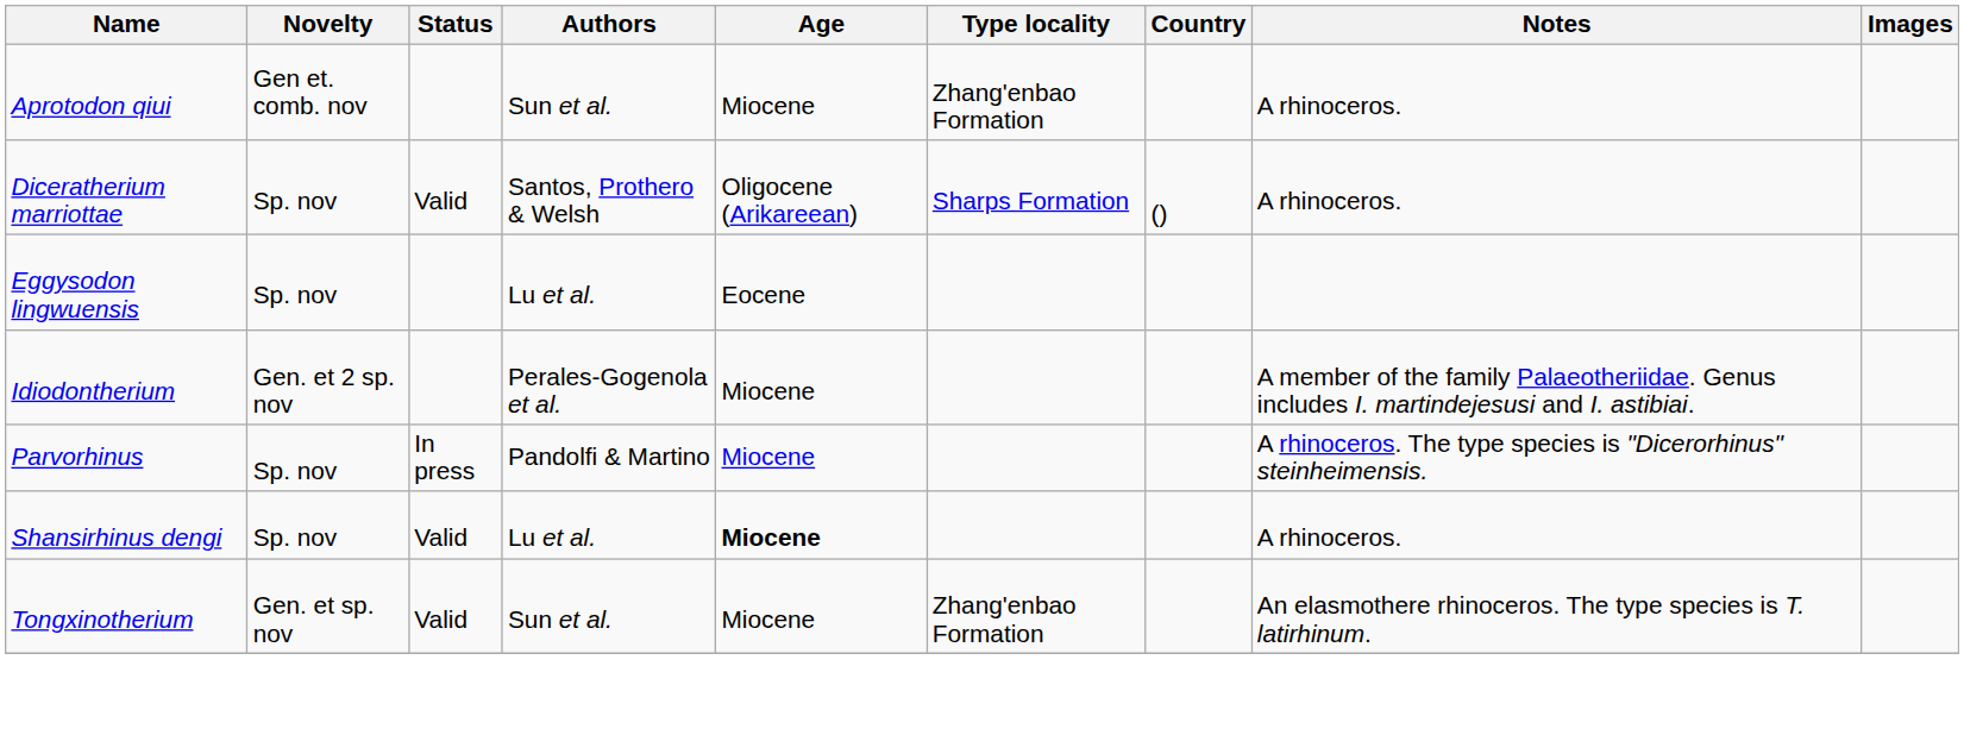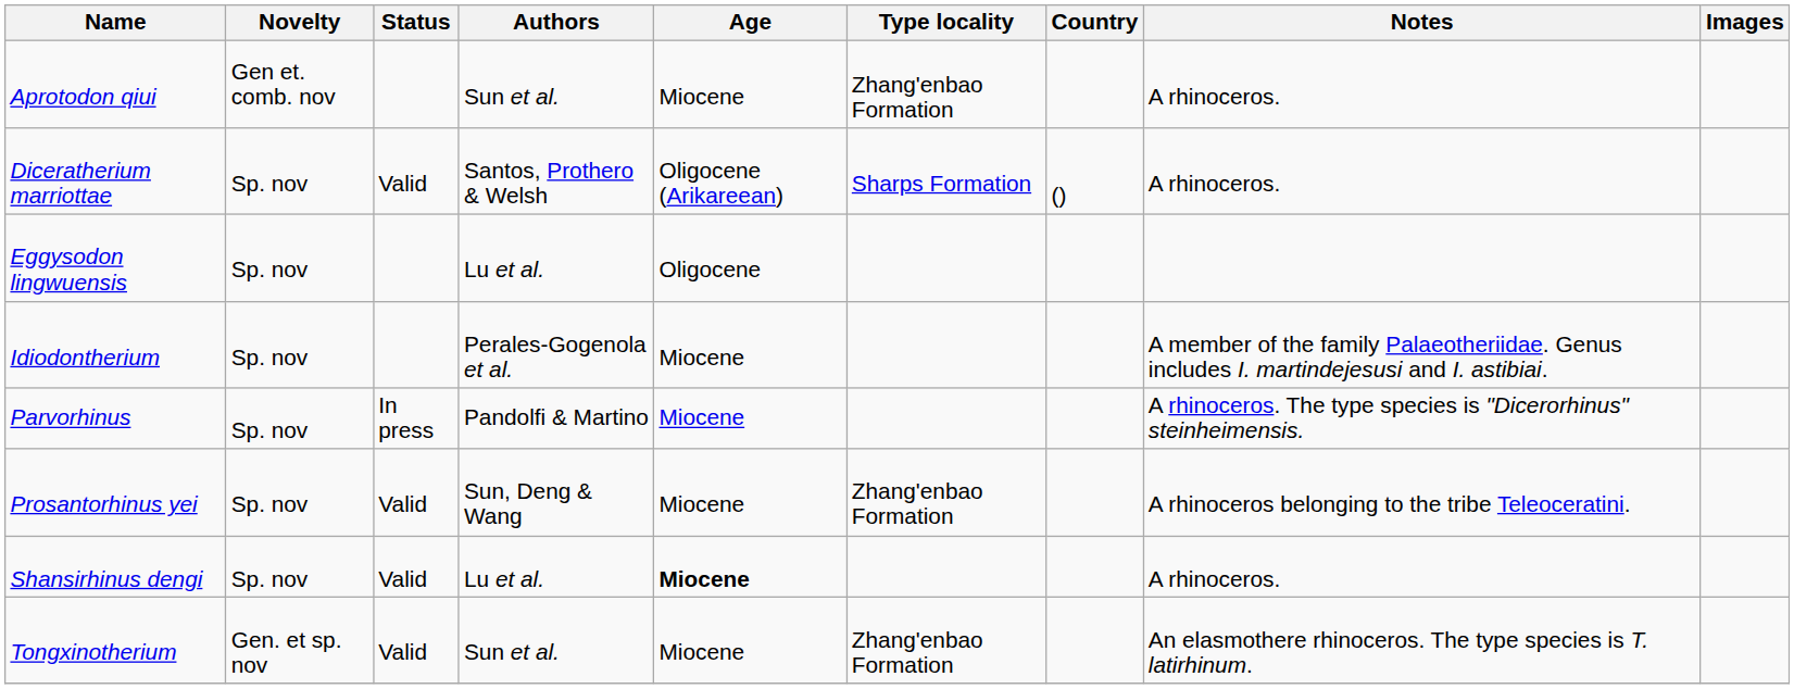Eggysodon lingwuensis | Age: Eocene -> Oligocene
Idiodontherium | Novelty: Gen. et 2 sp. nov -> Sp. nov
+ row: Prosantorhinus yei | Sp. nov | Valid | Sun, Deng & Wang | Miocene | Zhang'enbao Formation | A rhinoceros belonging to the tribe Teleoceratini.
